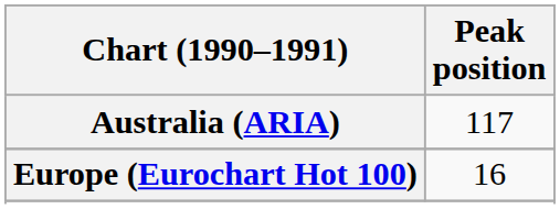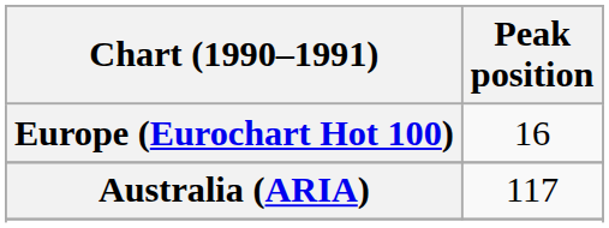rows swapped: Australia (ARIA) <-> Europe (Eurochart Hot 100)
